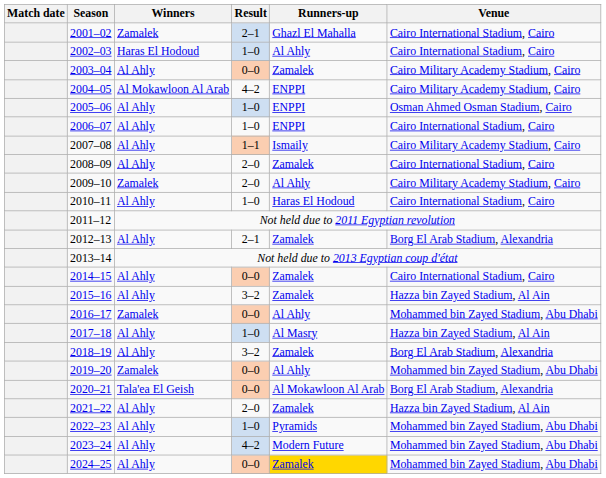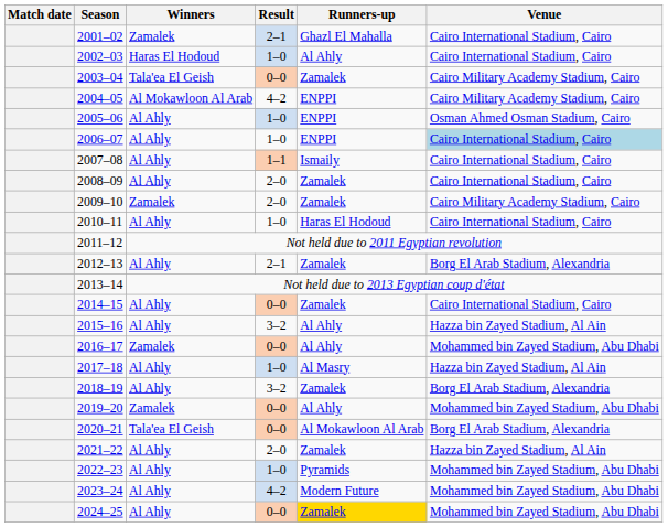2003–04 | Winners: Al Ahly -> Tala'ea El Geish
2006–07 | Venue: no background -> lightblue background
2007–08 | Venue: Cairo Military Academy Stadium, Cairo -> Cairo International Stadium, Cairo
2009–10 | Runners-up: Al Ahly -> Zamalek
2015–16 | Runners-up: Zamalek -> Al Ahly
